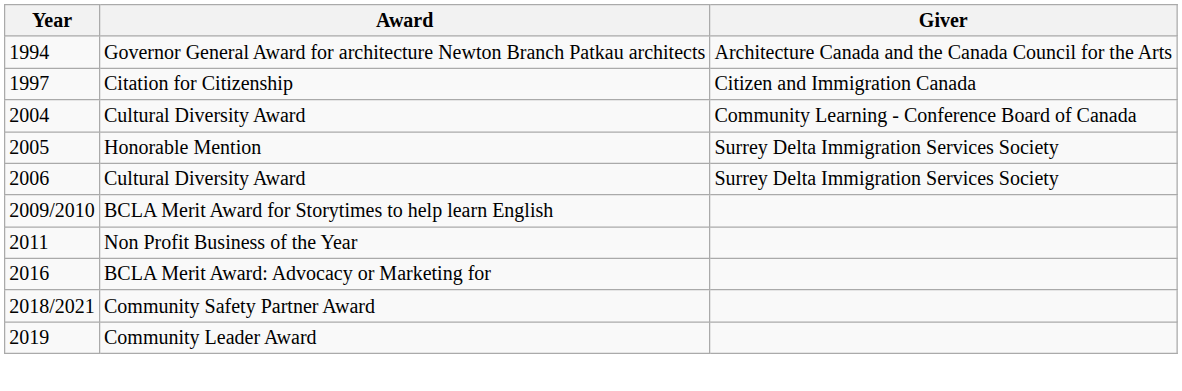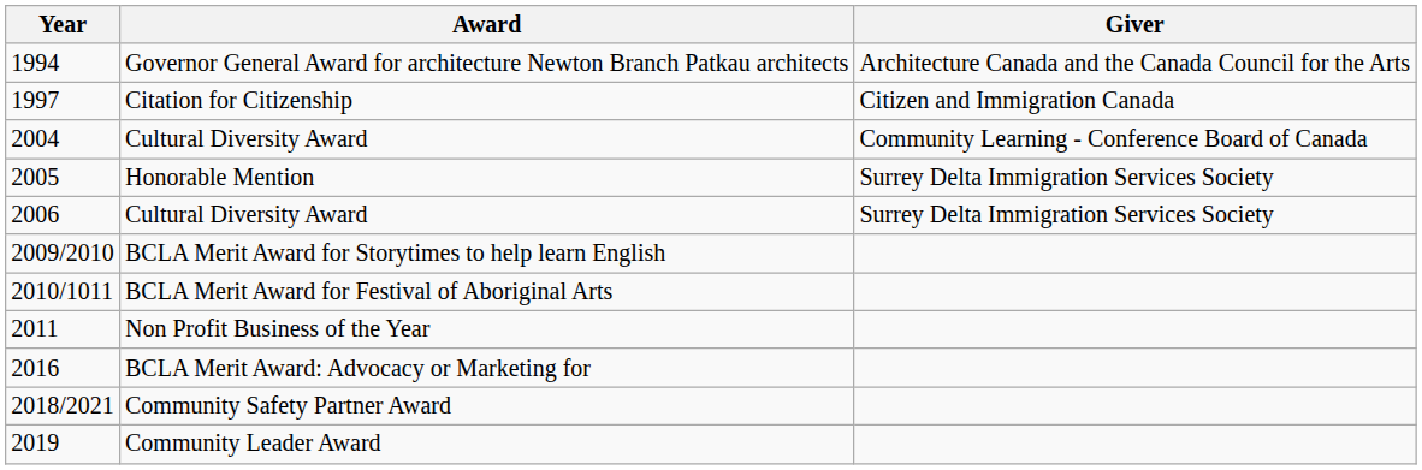+ row: 2010/1011 | BCLA Merit Award for Festival of Aboriginal Arts
